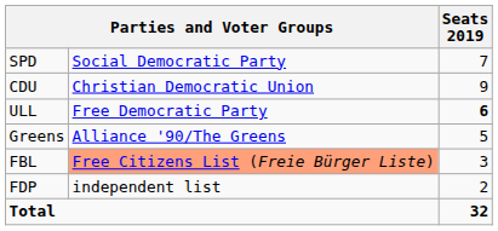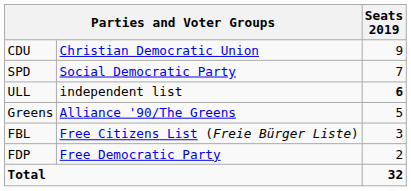rows swapped: CDU <-> SPD
ULL | column 2: Free Democratic Party -> independent list
FBL | column 2: lightsalmon background -> no background
FDP | column 2: independent list -> Free Democratic Party
